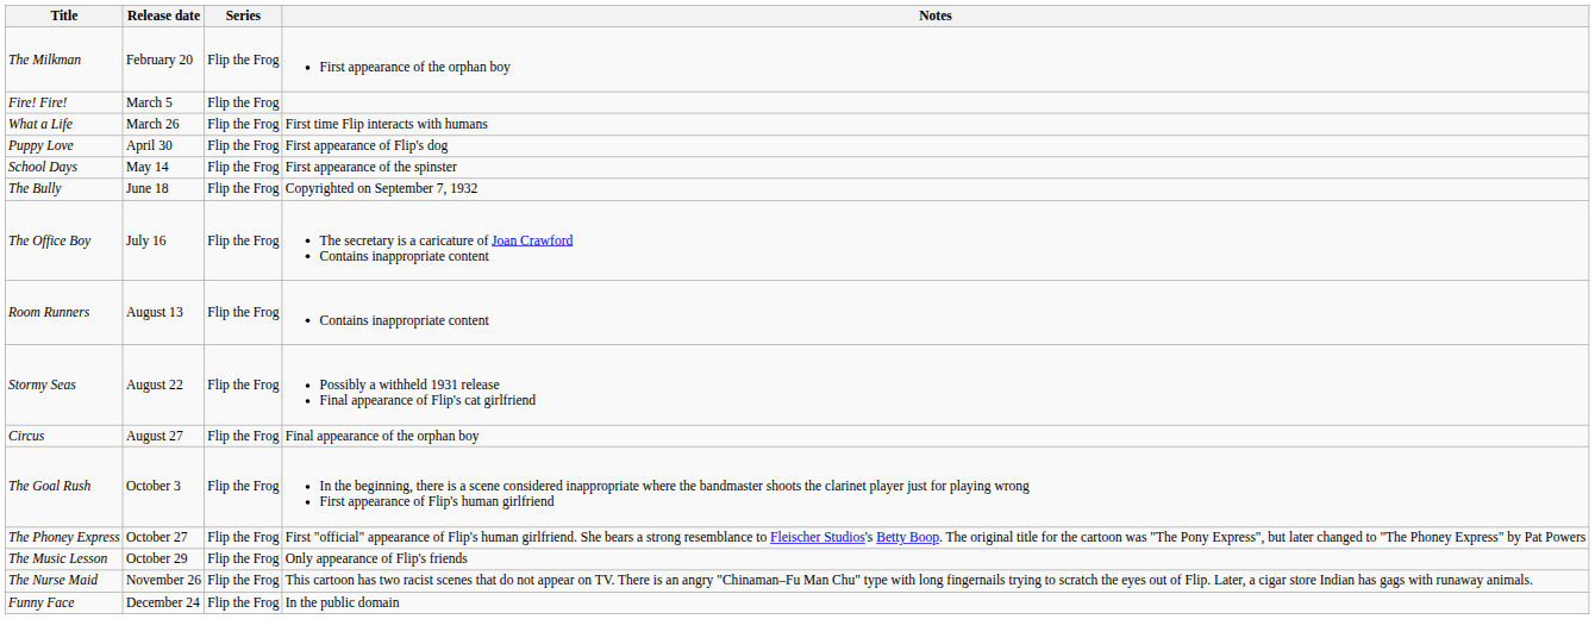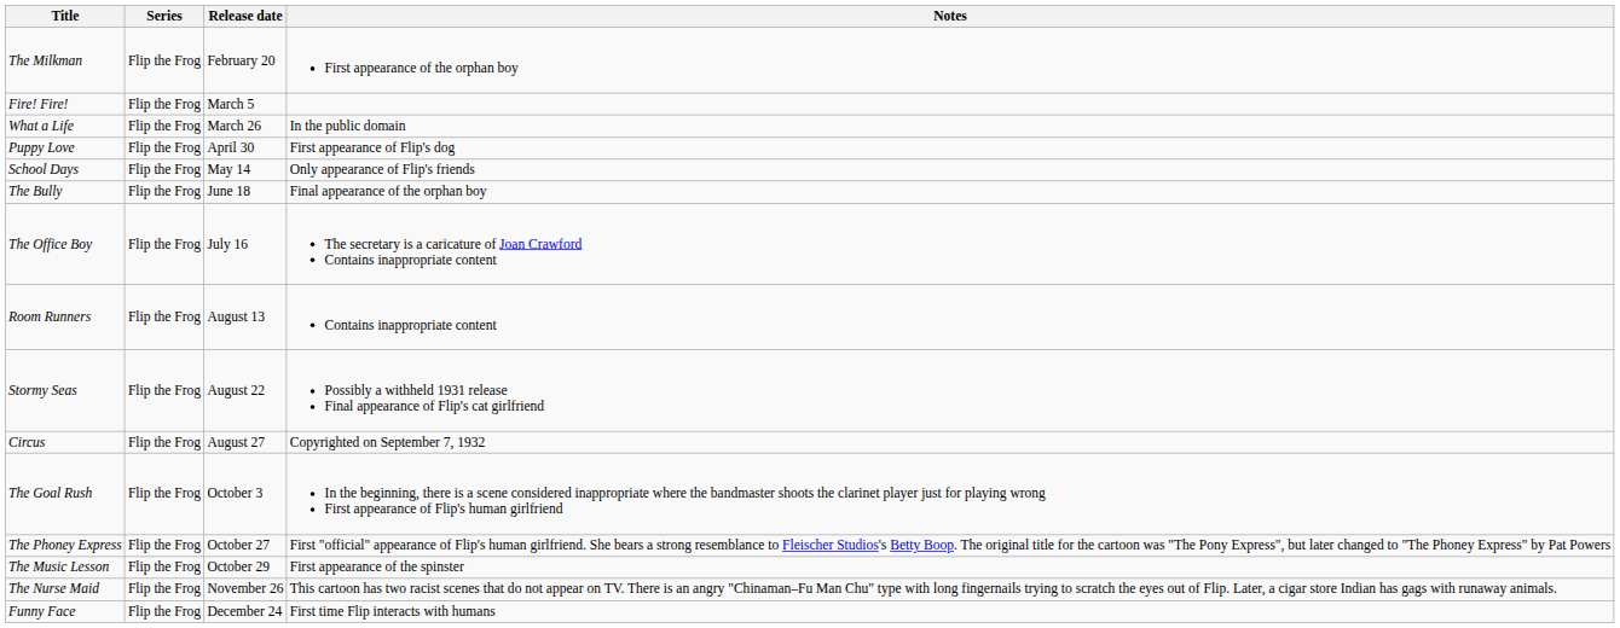columns swapped: Release date <-> Series
What a Life | Notes: First time Flip interacts with humans -> In the public domain
School Days | Notes: First appearance of the spinster -> Only appearance of Flip's friends
The Bully | Notes: Copyrighted on September 7, 1932 -> Final appearance of the orphan boy
Circus | Notes: Final appearance of the orphan boy -> Copyrighted on September 7, 1932
The Music Lesson | Notes: Only appearance of Flip's friends -> First appearance of the spinster
Funny Face | Notes: In the public domain -> First time Flip interacts with humans
